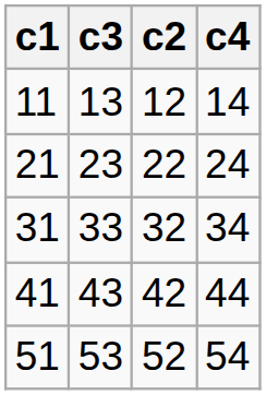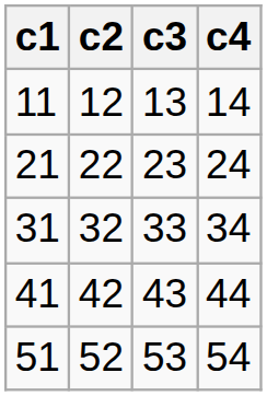columns swapped: c2 <-> c3
